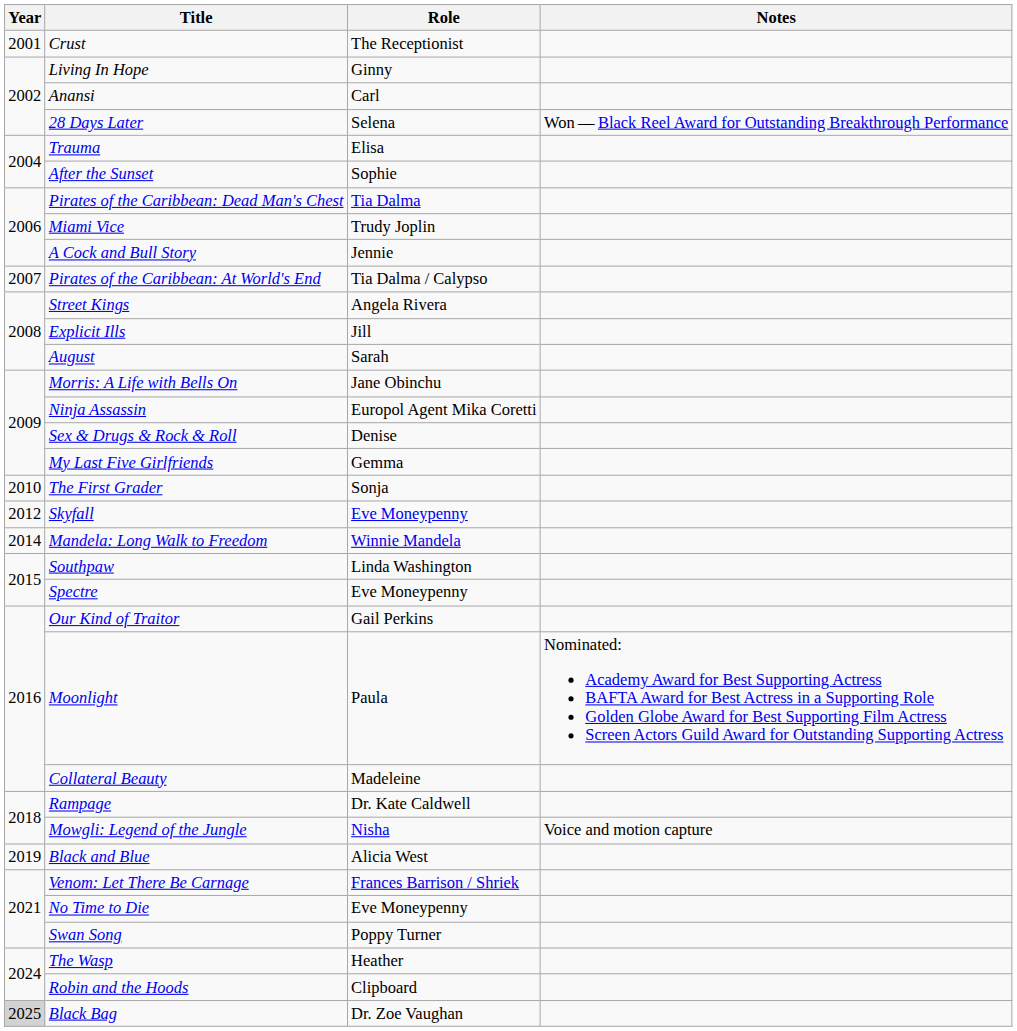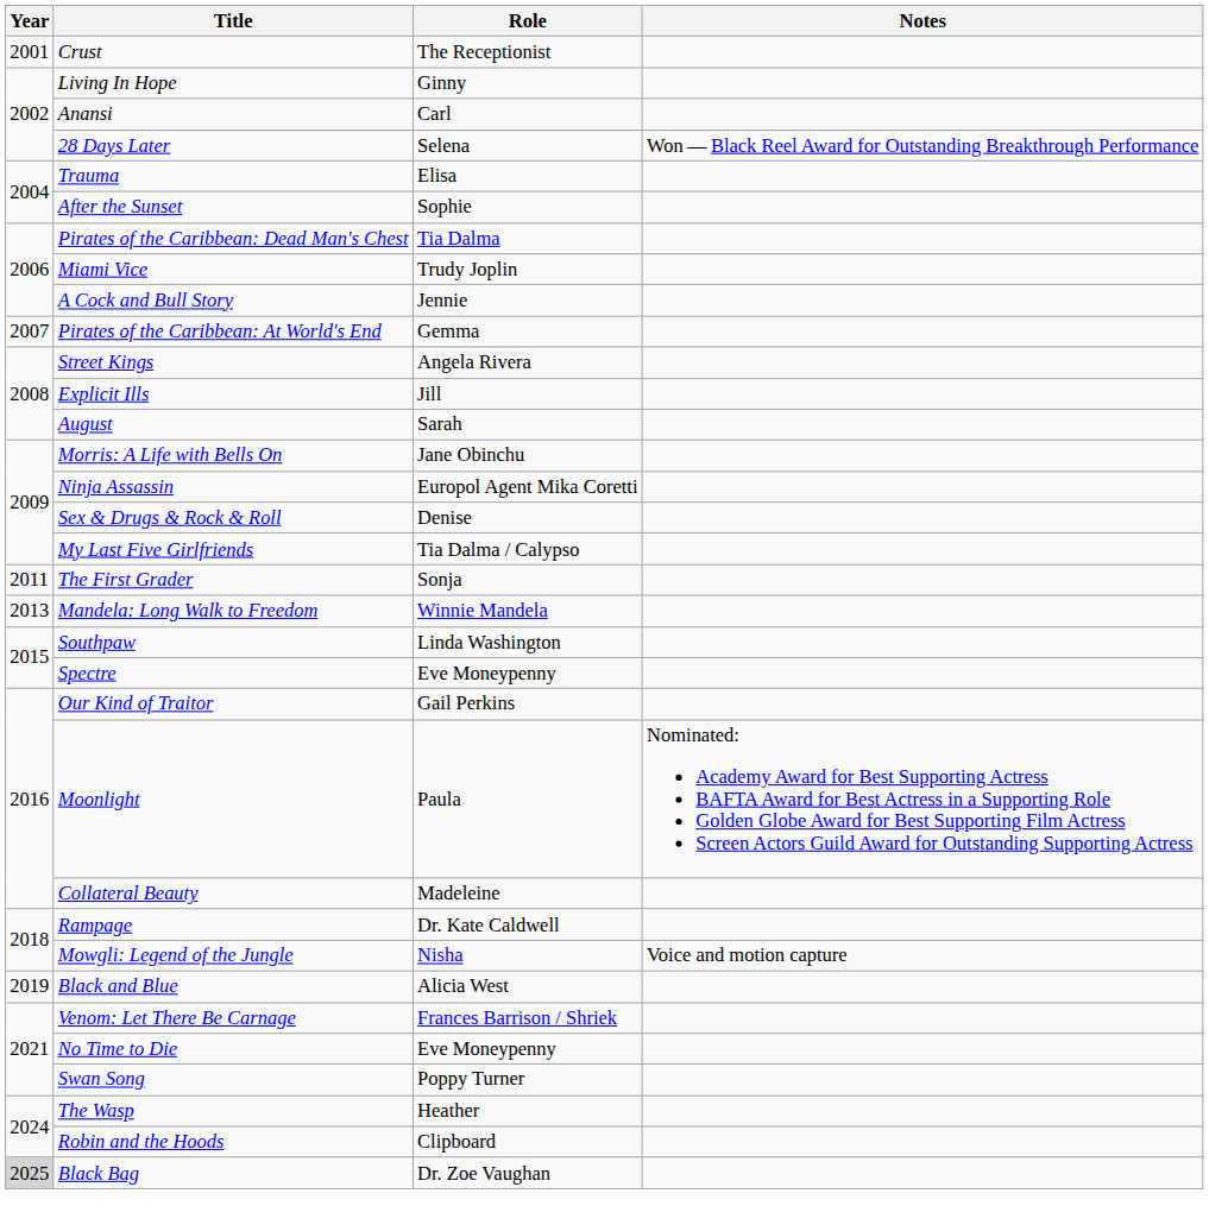Pirates of the Caribbean: At World's End | Role: Tia Dalma / Calypso -> Gemma
My Last Five Girlfriends | Role: Gemma -> Tia Dalma / Calypso
The First Grader | Year: 2010 -> 2011
- row: 2012 | Skyfall | Eve Moneypenny
Mandela: Long Walk to Freedom | Year: 2014 -> 2013
